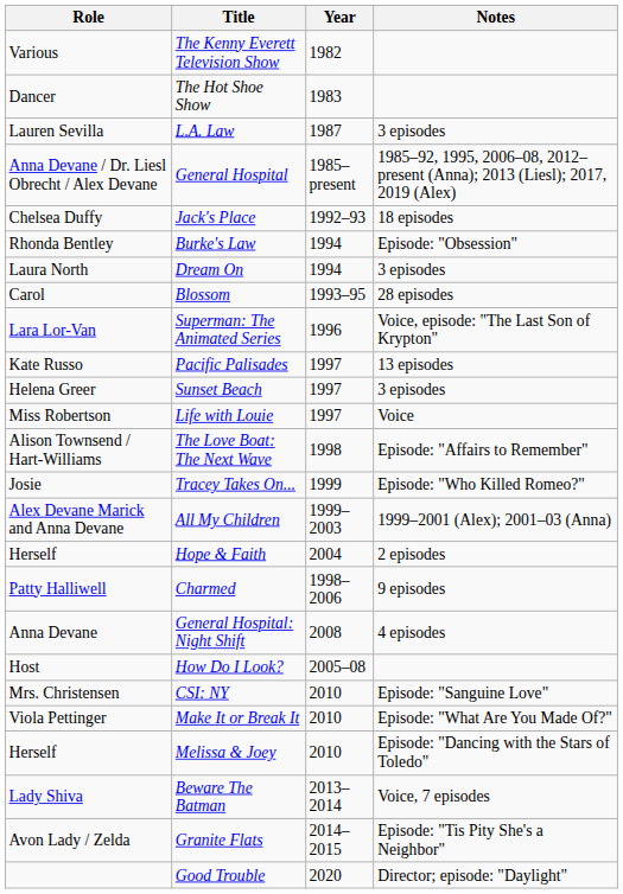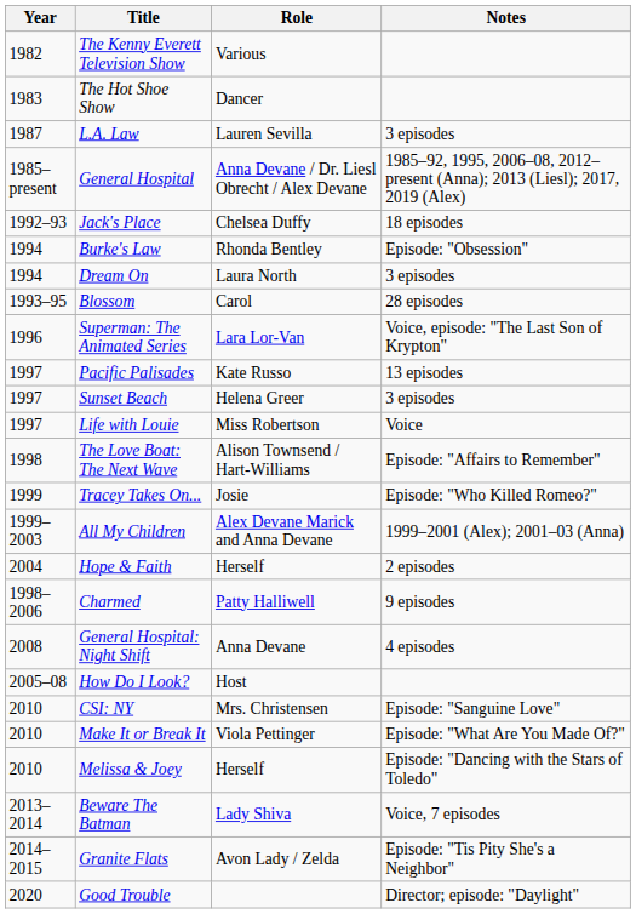columns swapped: Year <-> Role
